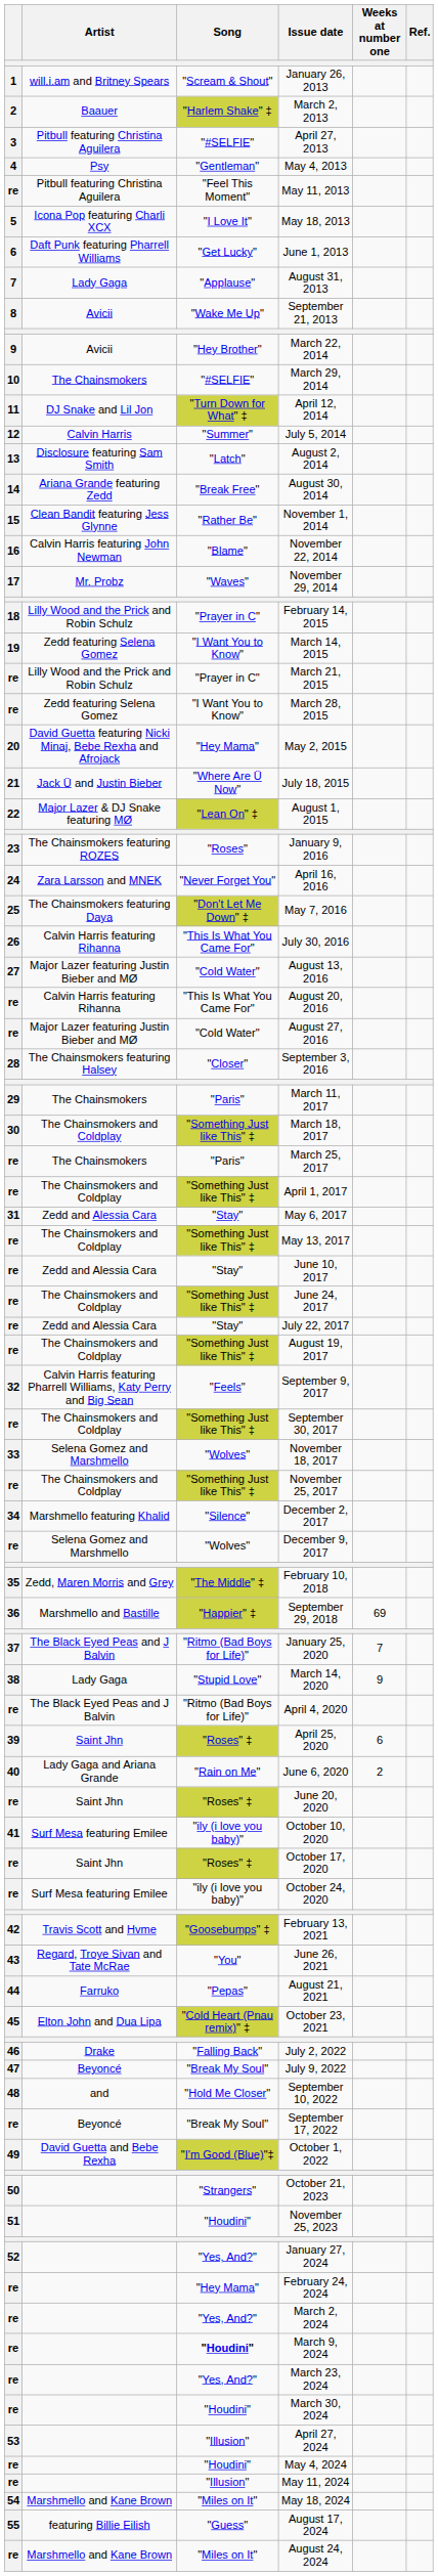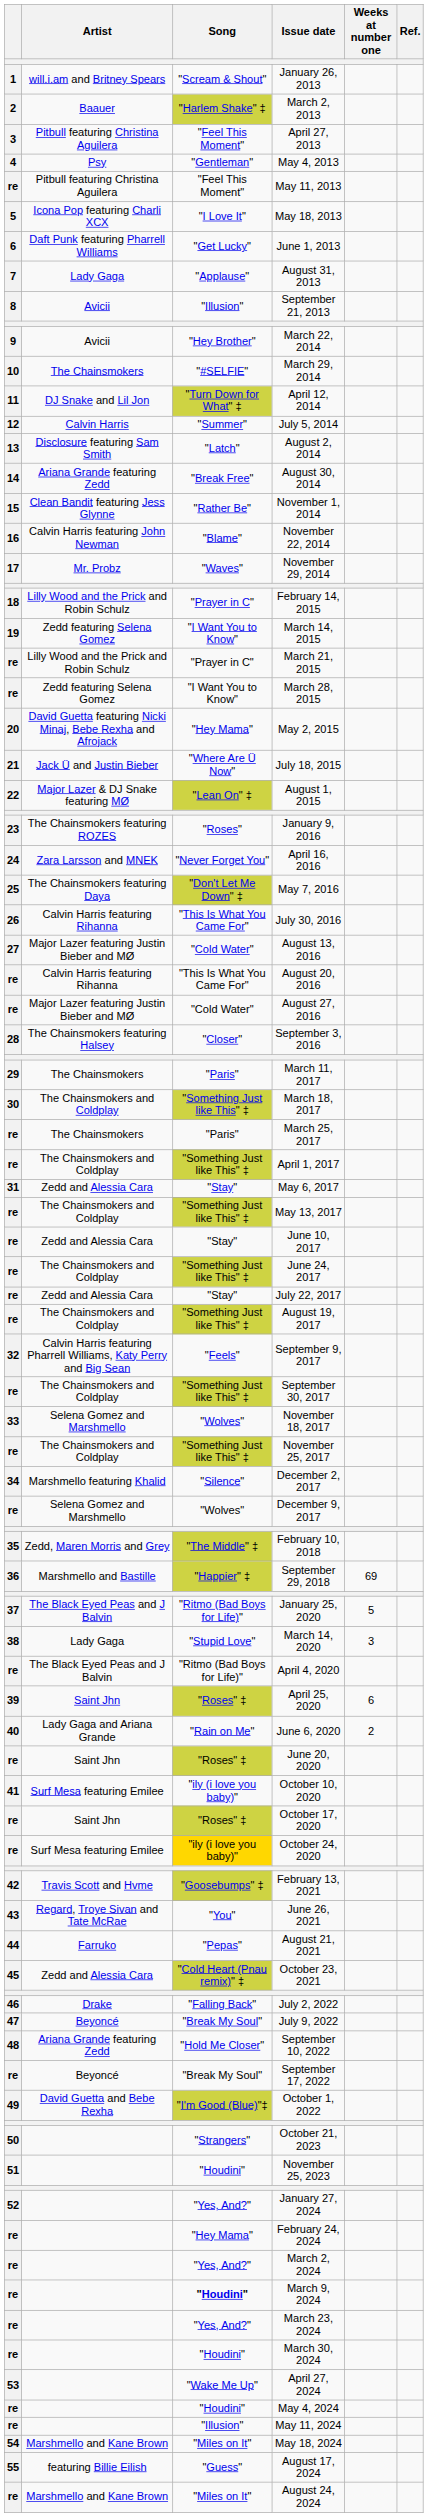April 27, 2013 | Song: "#SELFIE" -> "Feel This Moment"
September 21, 2013 | Song: "Wake Me Up" -> "Illusion"
January 25, 2020 | Weeks at number one: 7 -> 5
March 14, 2020 | Weeks at number one: 9 -> 3
October 24, 2020 | Song: no background -> gold background
October 23, 2021 | Artist: Elton John and Dua Lipa -> Zedd and Alessia Cara
September 10, 2022 | Artist: and -> Ariana Grande featuring Zedd
April 27, 2024 | Song: "Illusion" -> "Wake Me Up"
